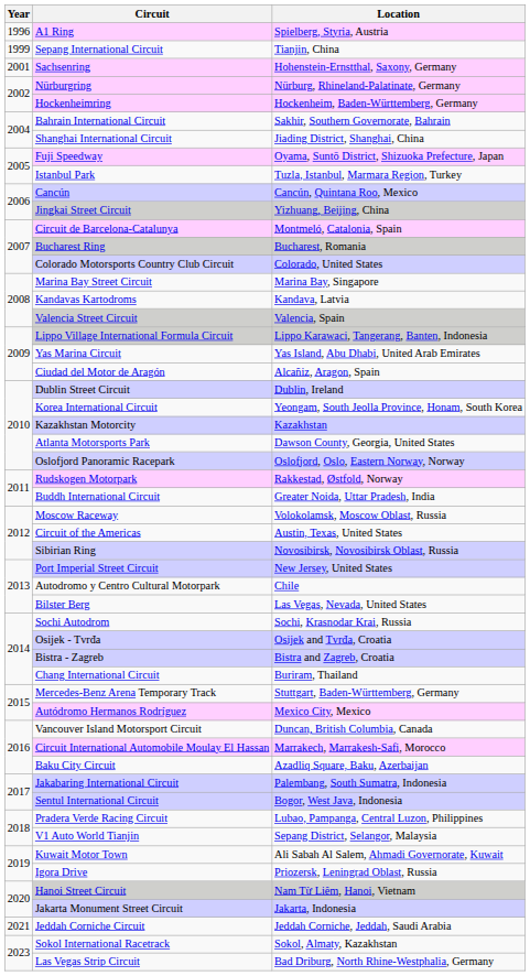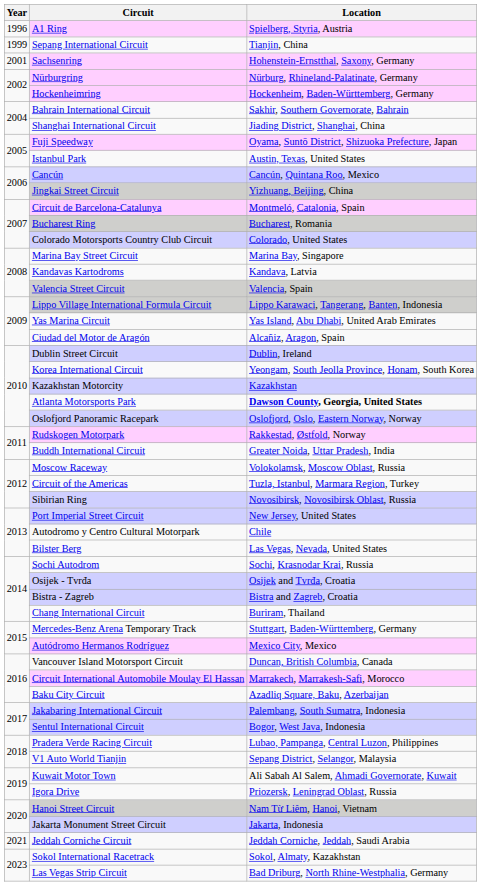Istanbul Park | Location: Tuzla, Istanbul, Marmara Region, Turkey -> Austin, Texas, United States
Atlanta Motorsports Park | Location: normal -> bold
Circuit of the Americas | Location: Austin, Texas, United States -> Tuzla, Istanbul, Marmara Region, Turkey
